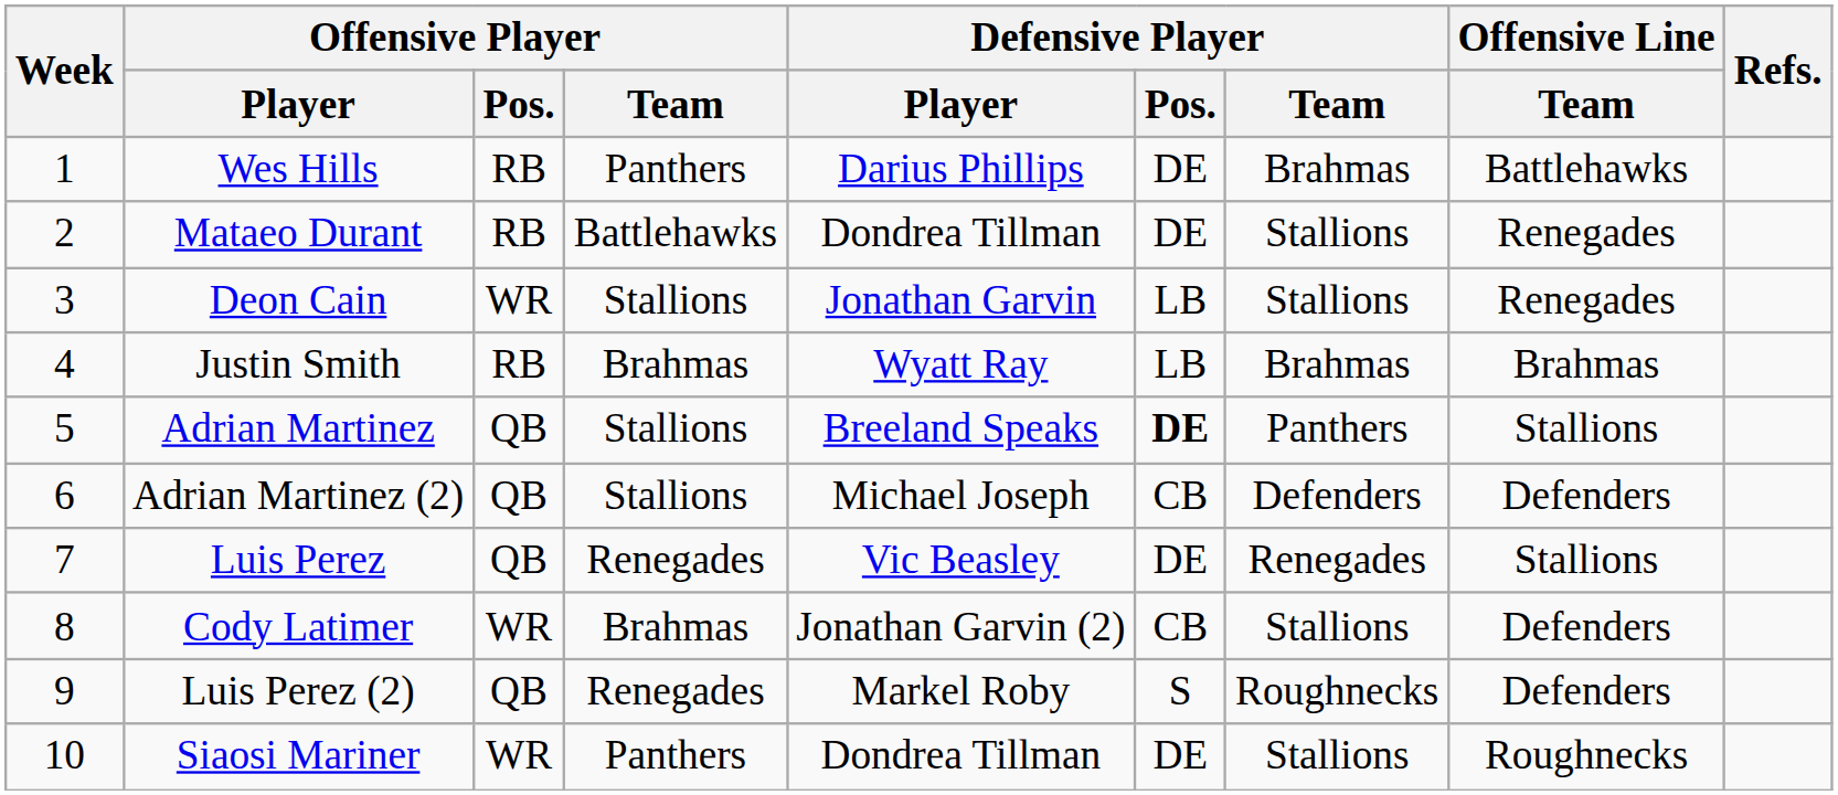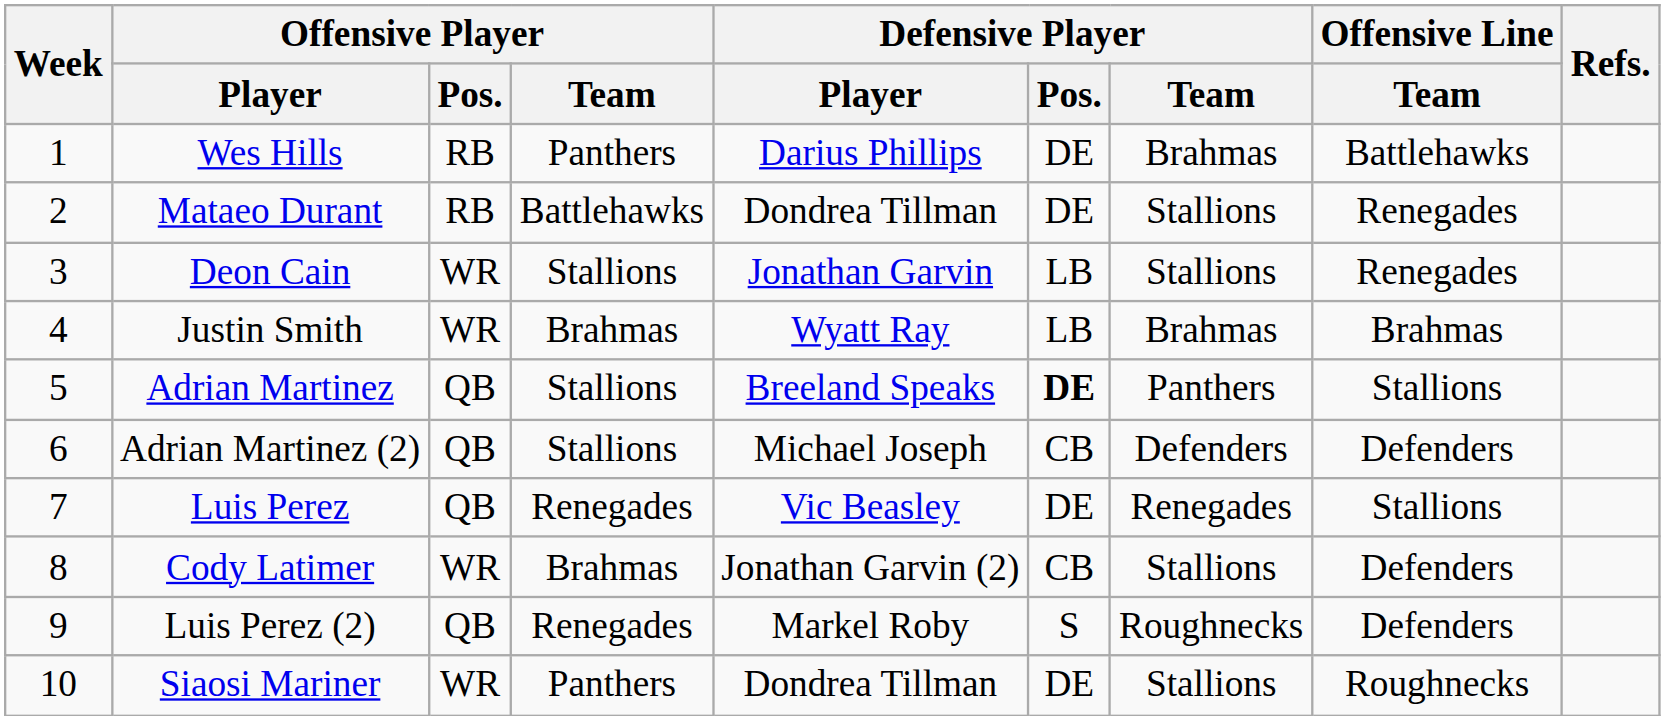Justin Smith | Offensive Player / Pos.: RB -> WR
